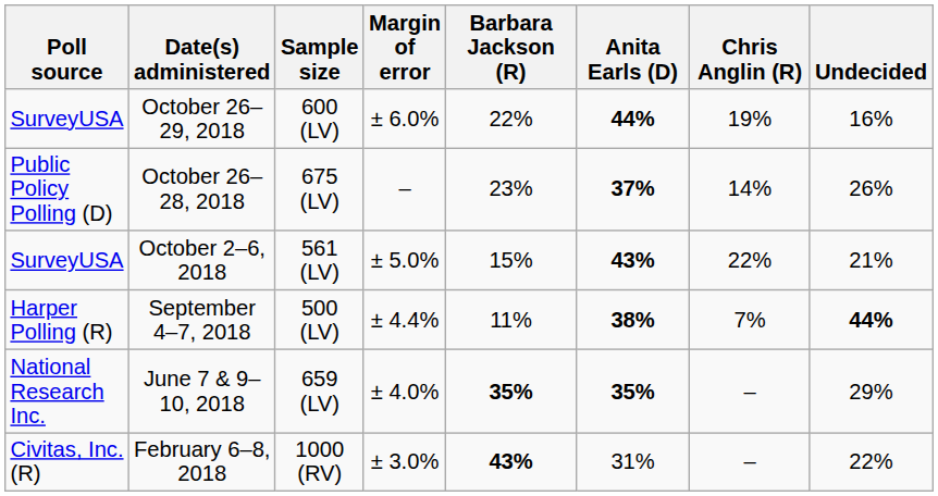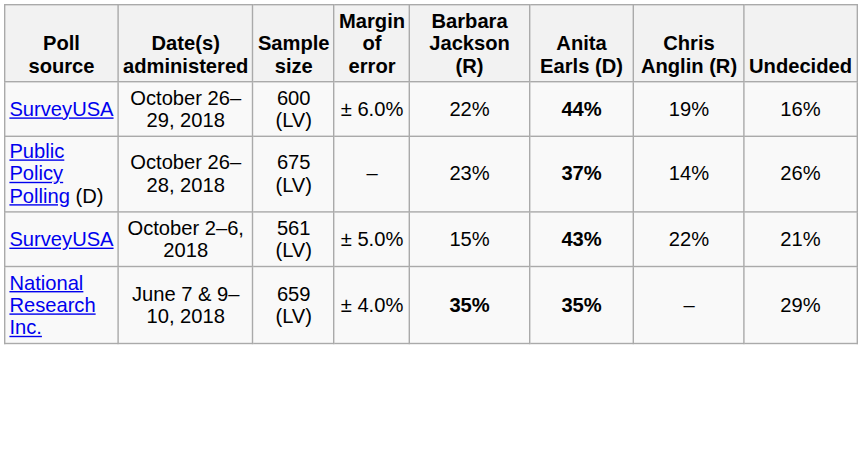- row: Harper Polling (R) | September 4–7, 2018 | 500 (LV) | ± 4.4% | 11% | 38% | 7% | 44%
- row: Civitas, Inc. (R) | February 6–8, 2018 | 1000 (RV) | ± 3.0% | 43% | 31% | – | 22%
